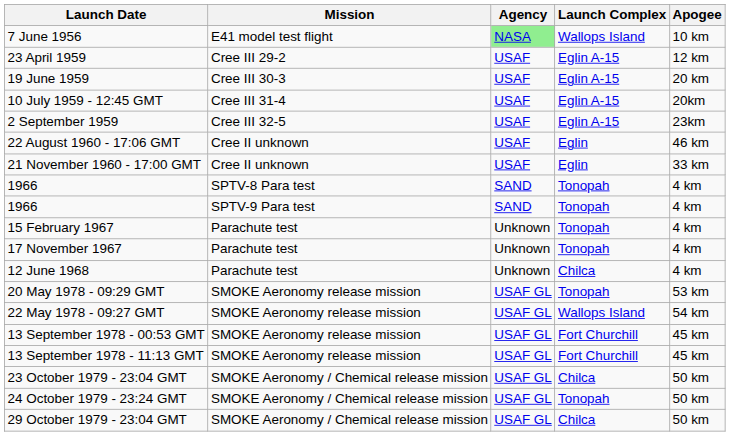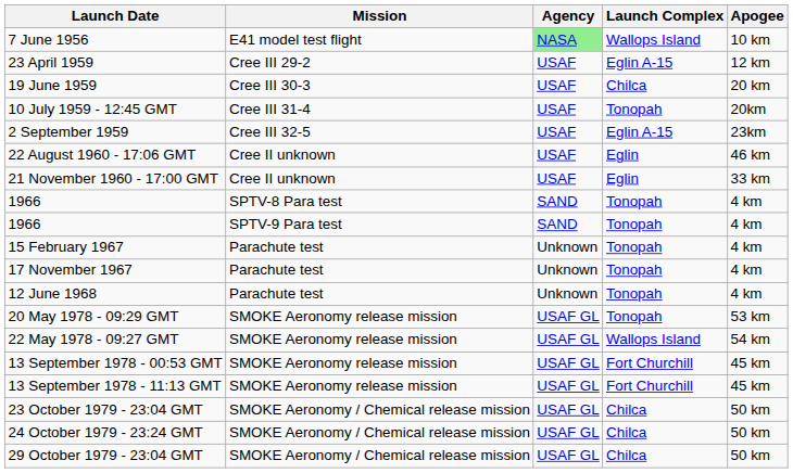19 June 1959 | Launch Complex: Eglin A-15 -> Chilca
10 July 1959 - 12:45 GMT | Launch Complex: Eglin A-15 -> Tonopah
12 June 1968 | Launch Complex: Chilca -> Tonopah
24 October 1979 - 23:24 GMT | Launch Complex: Tonopah -> Chilca
